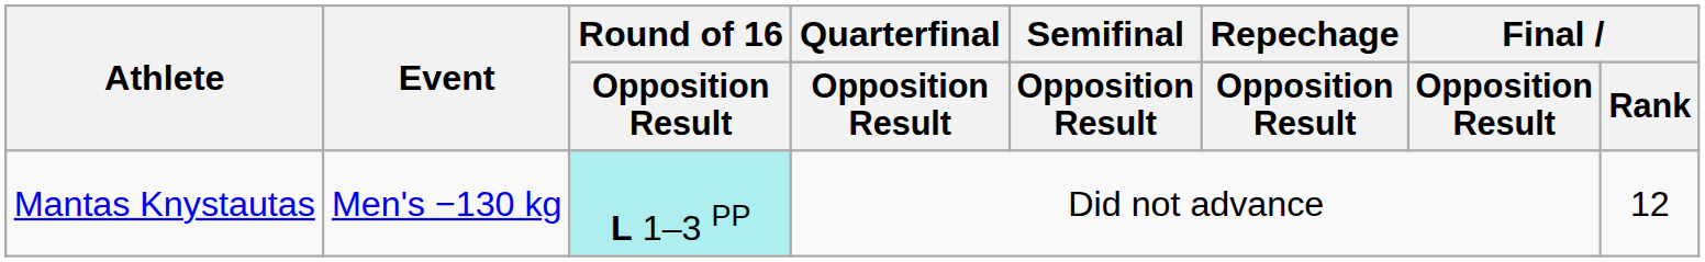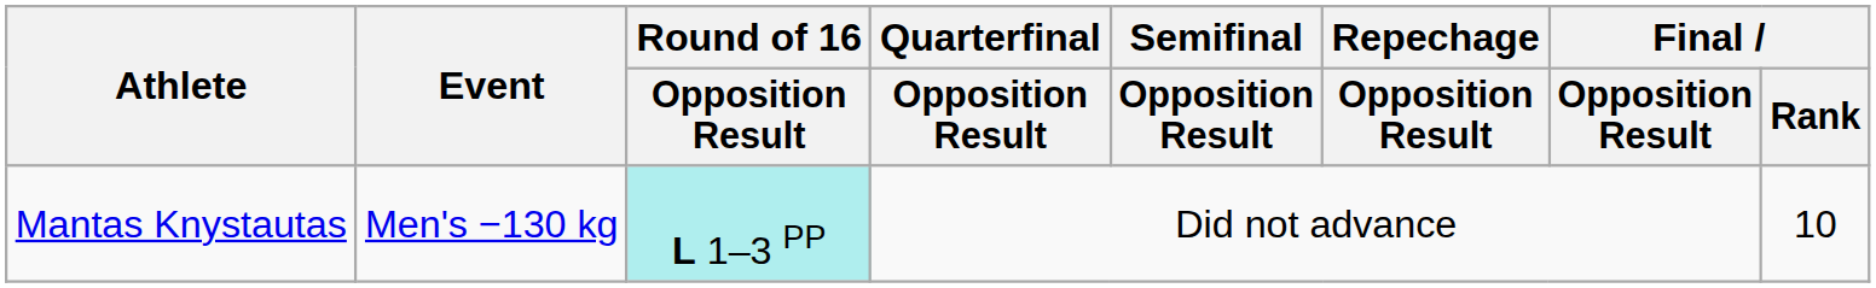Mantas Knystautas | Final / Rank: 12 -> 10
